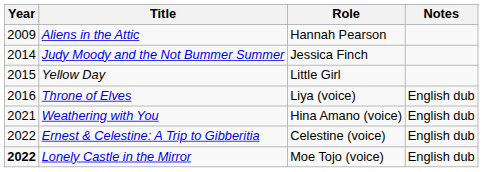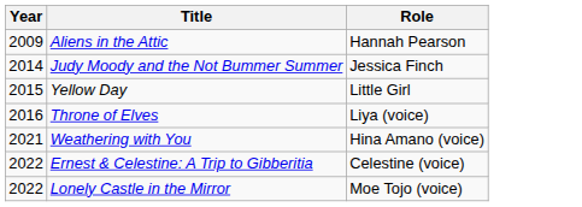- column: Notes | English dub | English dub | English dub | English dub
Lonely Castle in the Mirror | Year: bold -> normal
